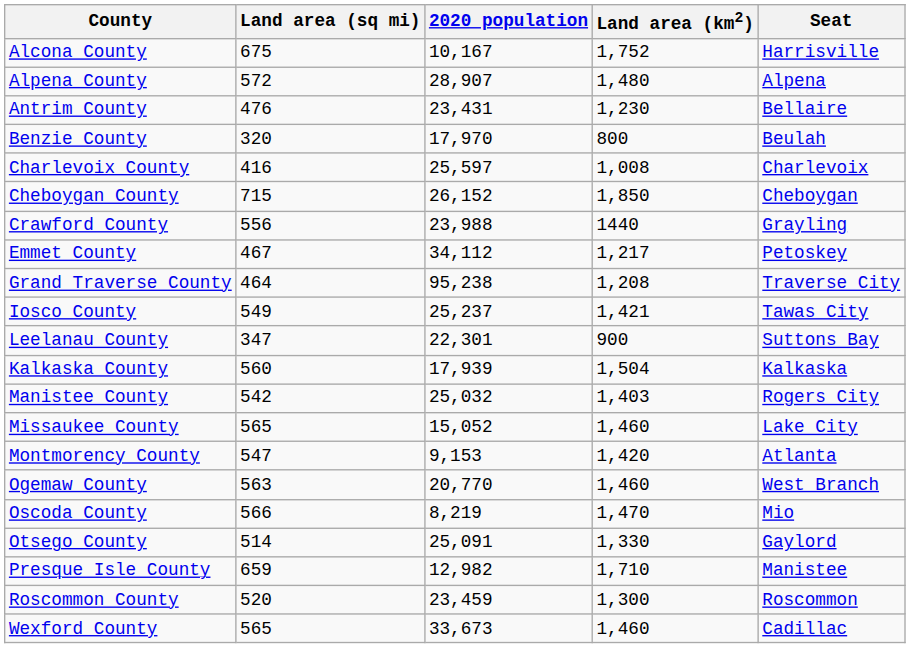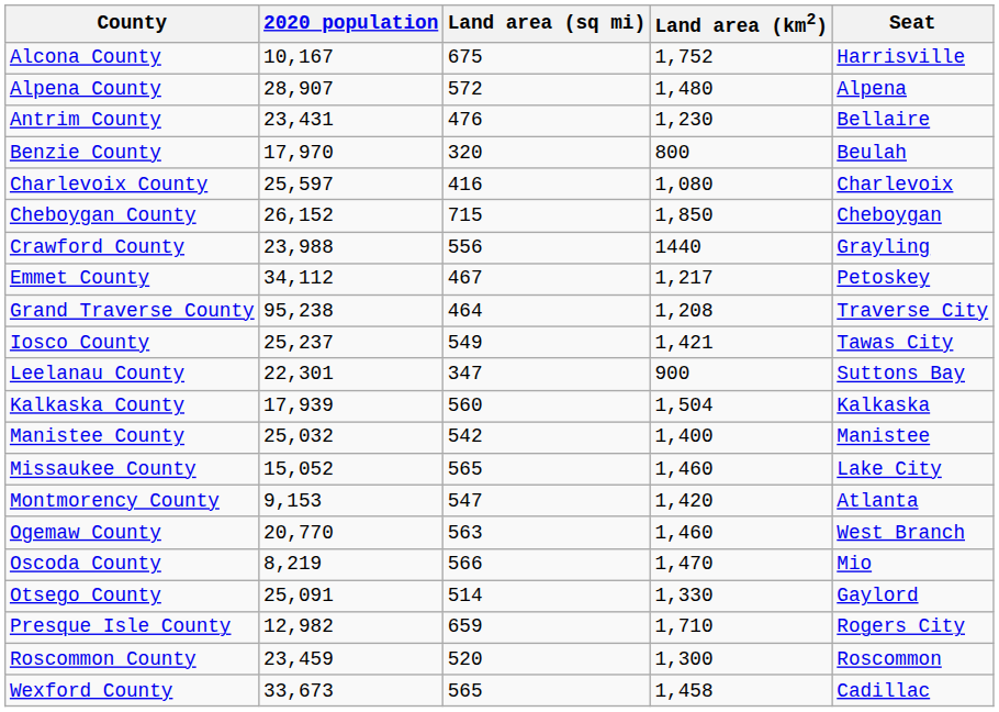columns swapped: 2020 population <-> Land area (sq mi)
Charlevoix County | Land area (km2): 1,008 -> 1,080
Manistee County | Land area (km2): 1,403 -> 1,400
Manistee County | Seat: Rogers City -> Manistee
Presque Isle County | Seat: Manistee -> Rogers City
Wexford County | Land area (km2): 1,460 -> 1,458
